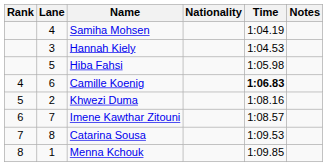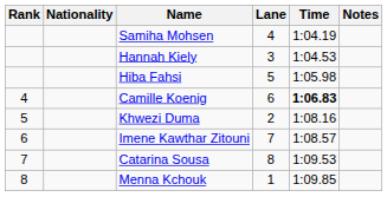columns swapped: Lane <-> Nationality
